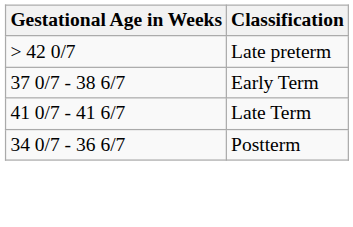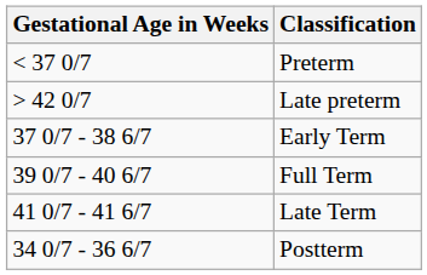+ row: < 37 0/7 | Preterm
+ row: 39 0/7 - 40 6/7 | Full Term
